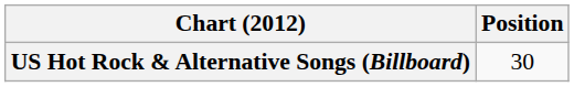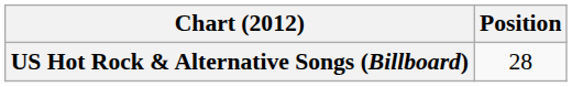US Hot Rock & Alternative Songs (Billboard) | Position: 30 -> 28
